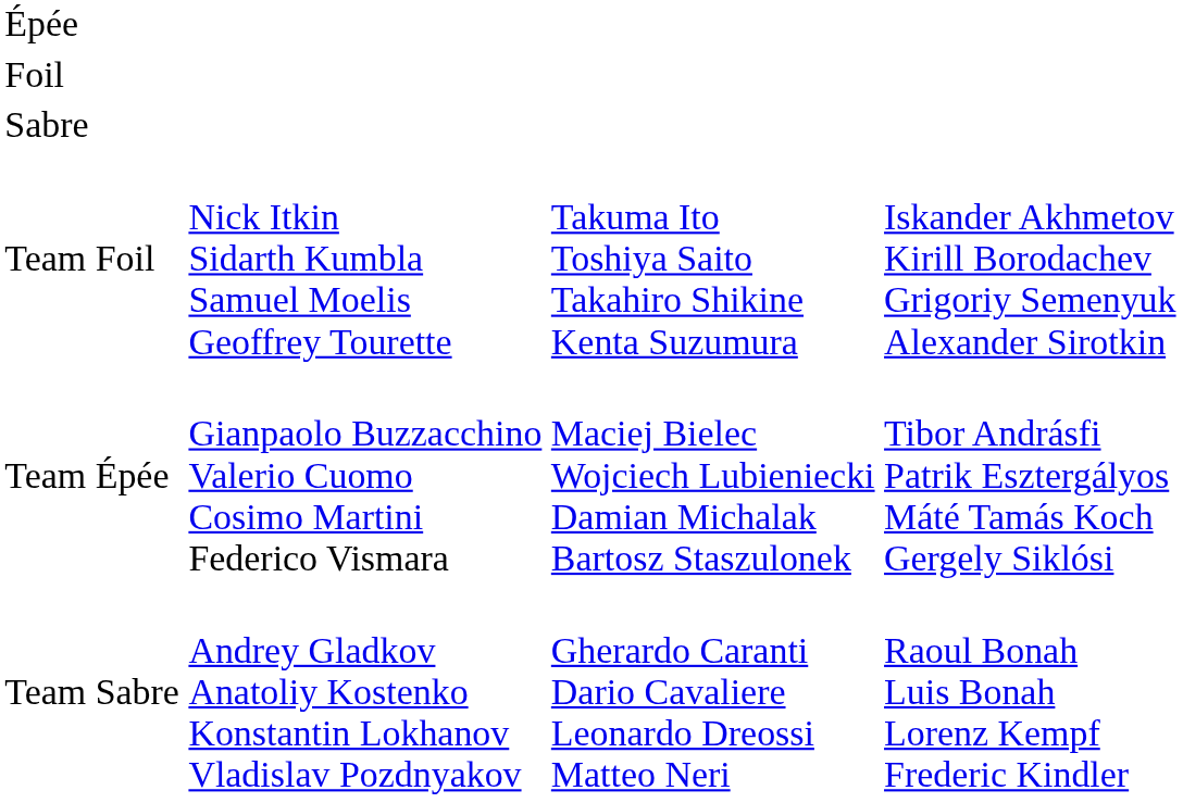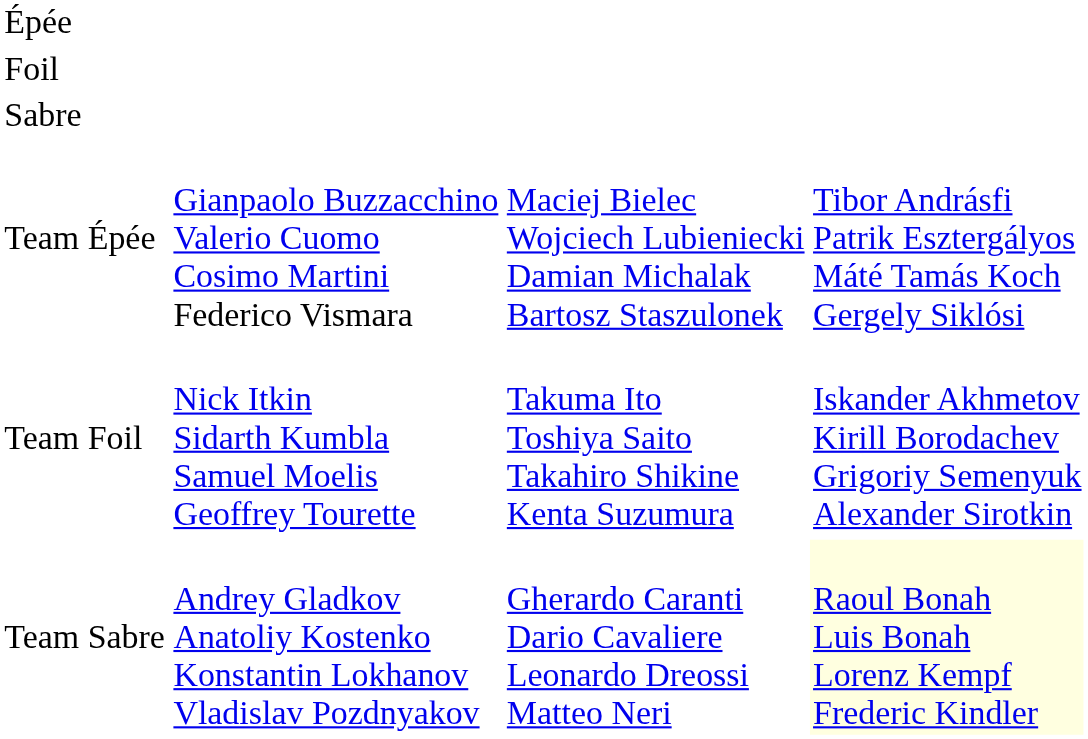rows swapped: Team Épée <-> Team Foil
Team Sabre | column 4: no background -> lightyellow background
